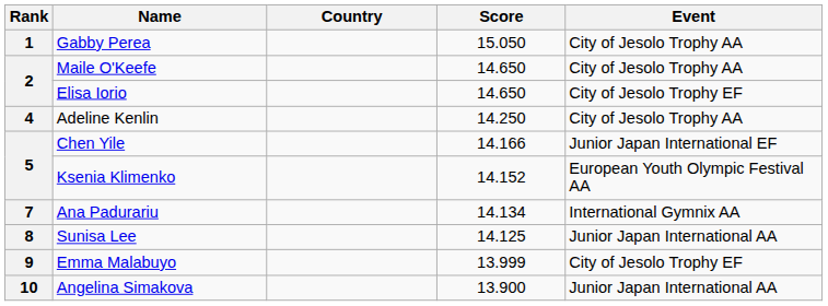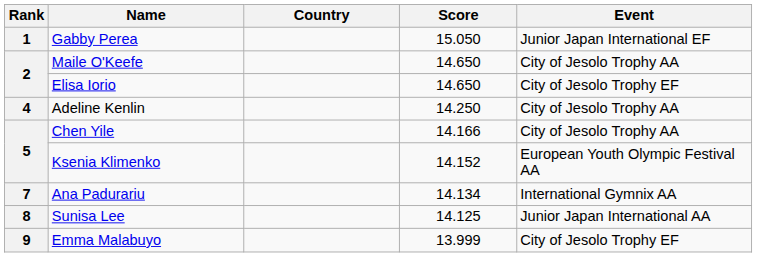Gabby Perea | Event: City of Jesolo Trophy AA -> Junior Japan International EF
Chen Yile | Event: Junior Japan International EF -> City of Jesolo Trophy AA
- row: 10 | Angelina Simakova | 13.900 | Junior Japan International AA
